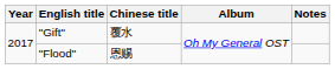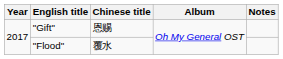"Gift" | Chinese title: 覆水 -> 恩赐
"Flood" | Chinese title: 恩赐 -> 覆水
